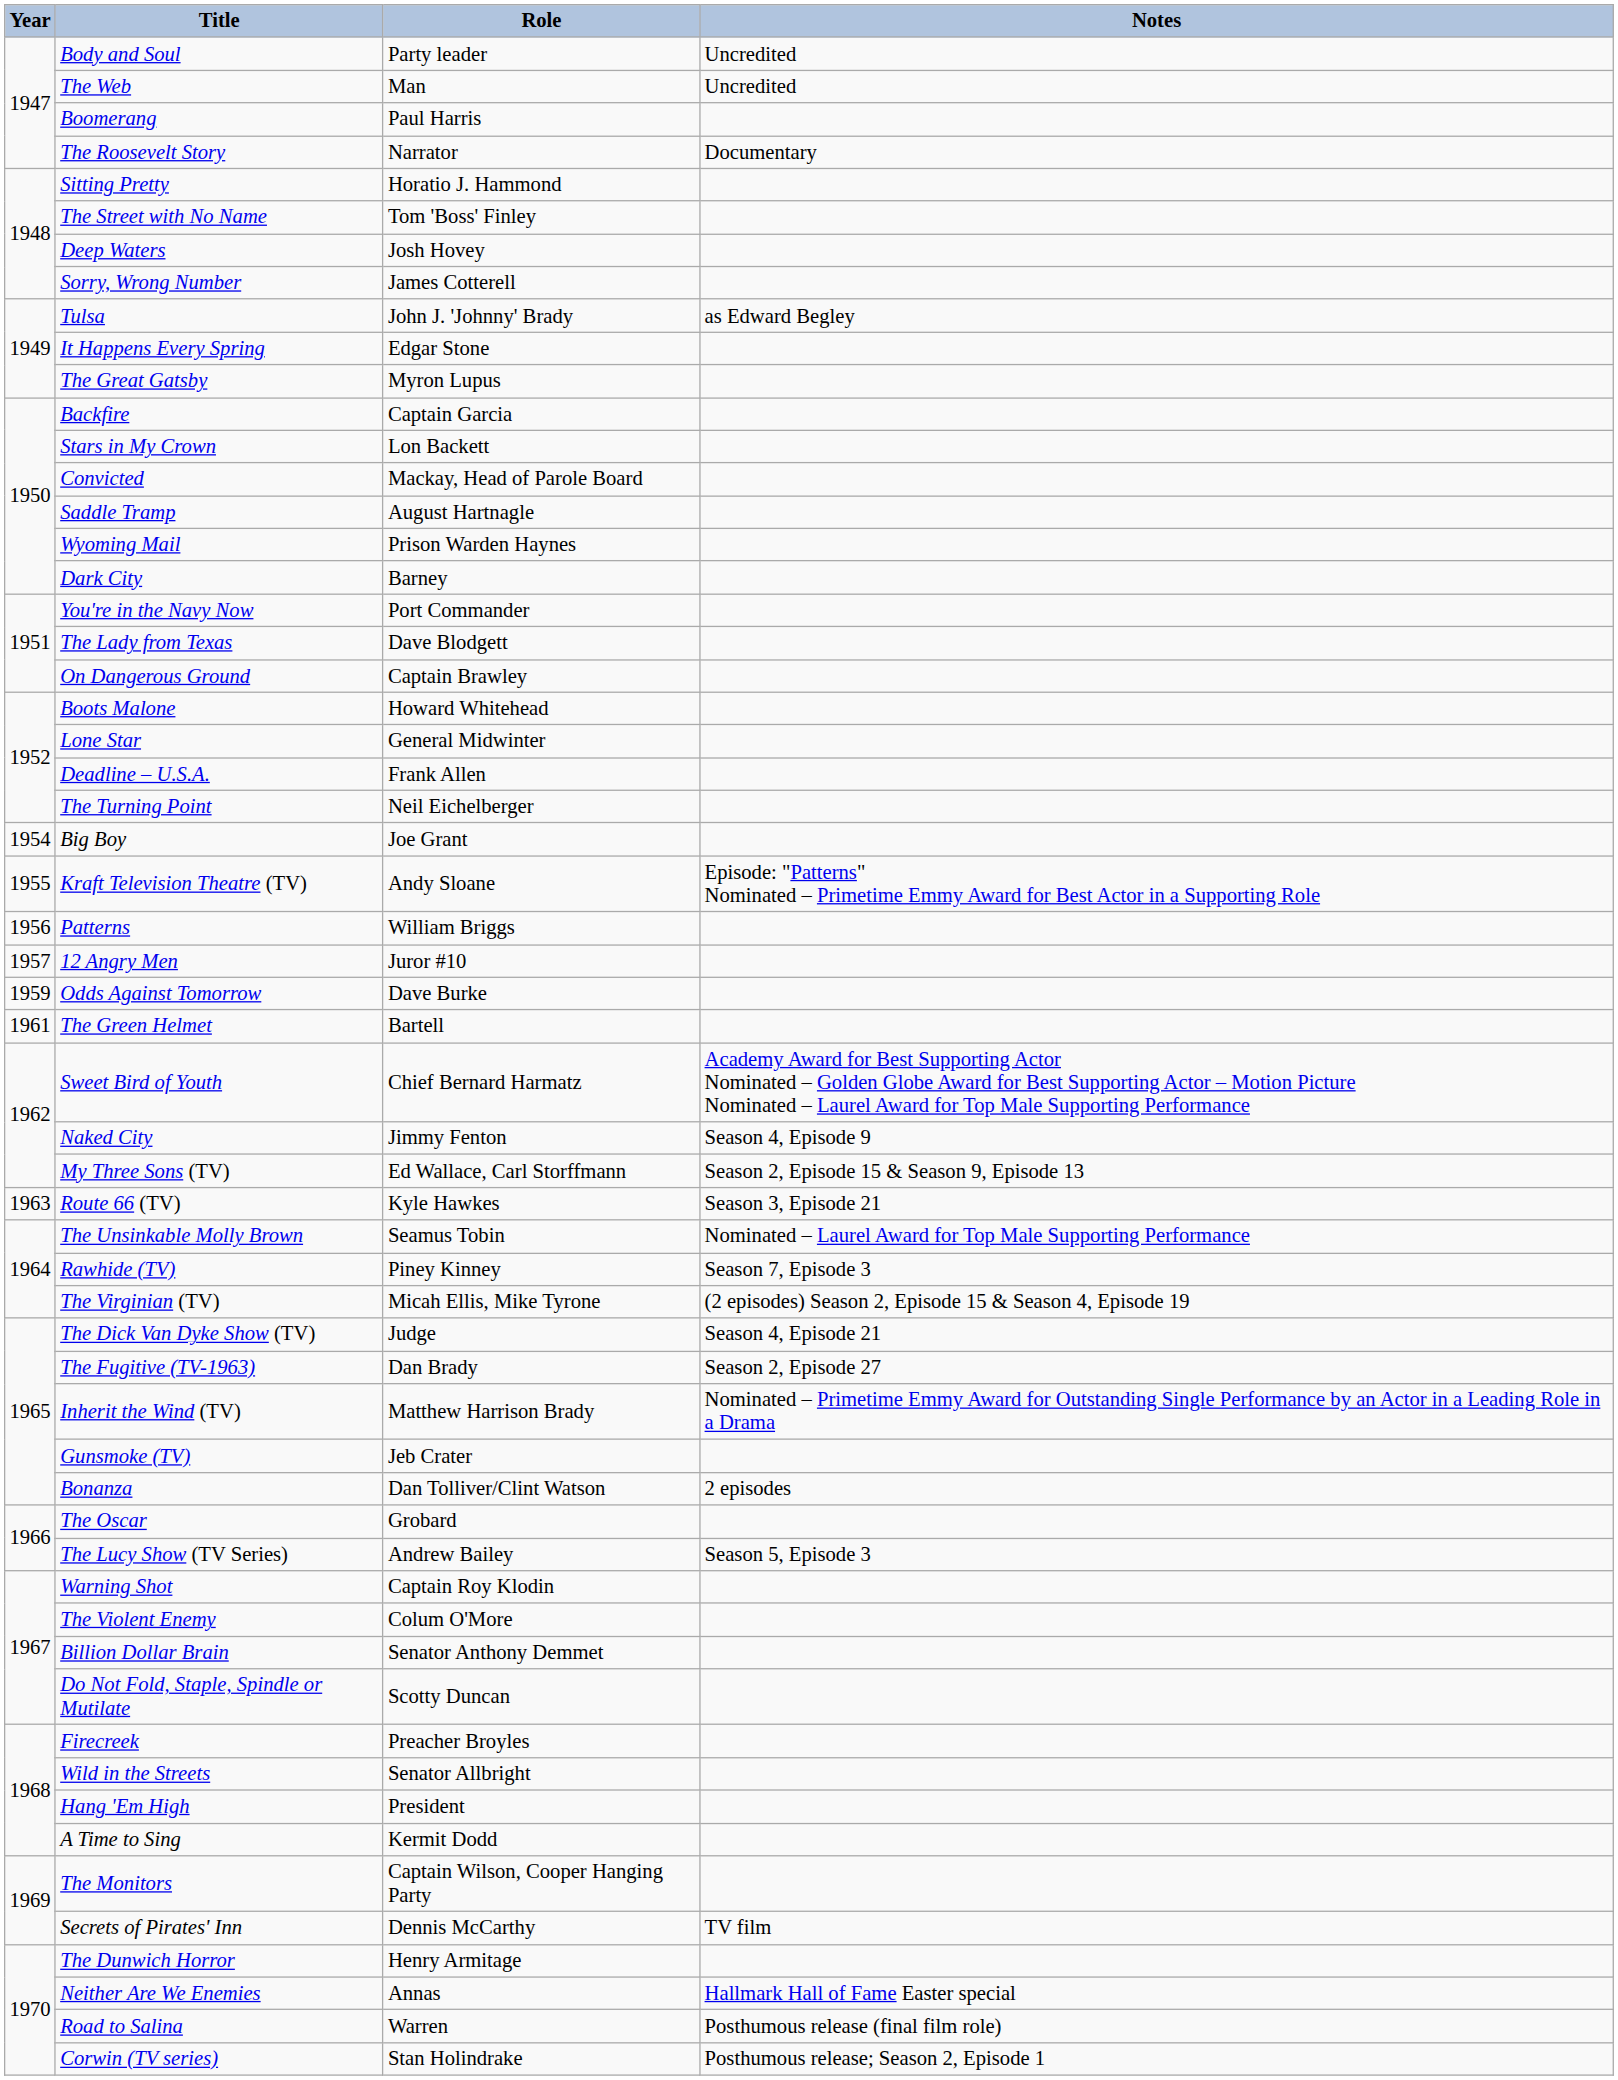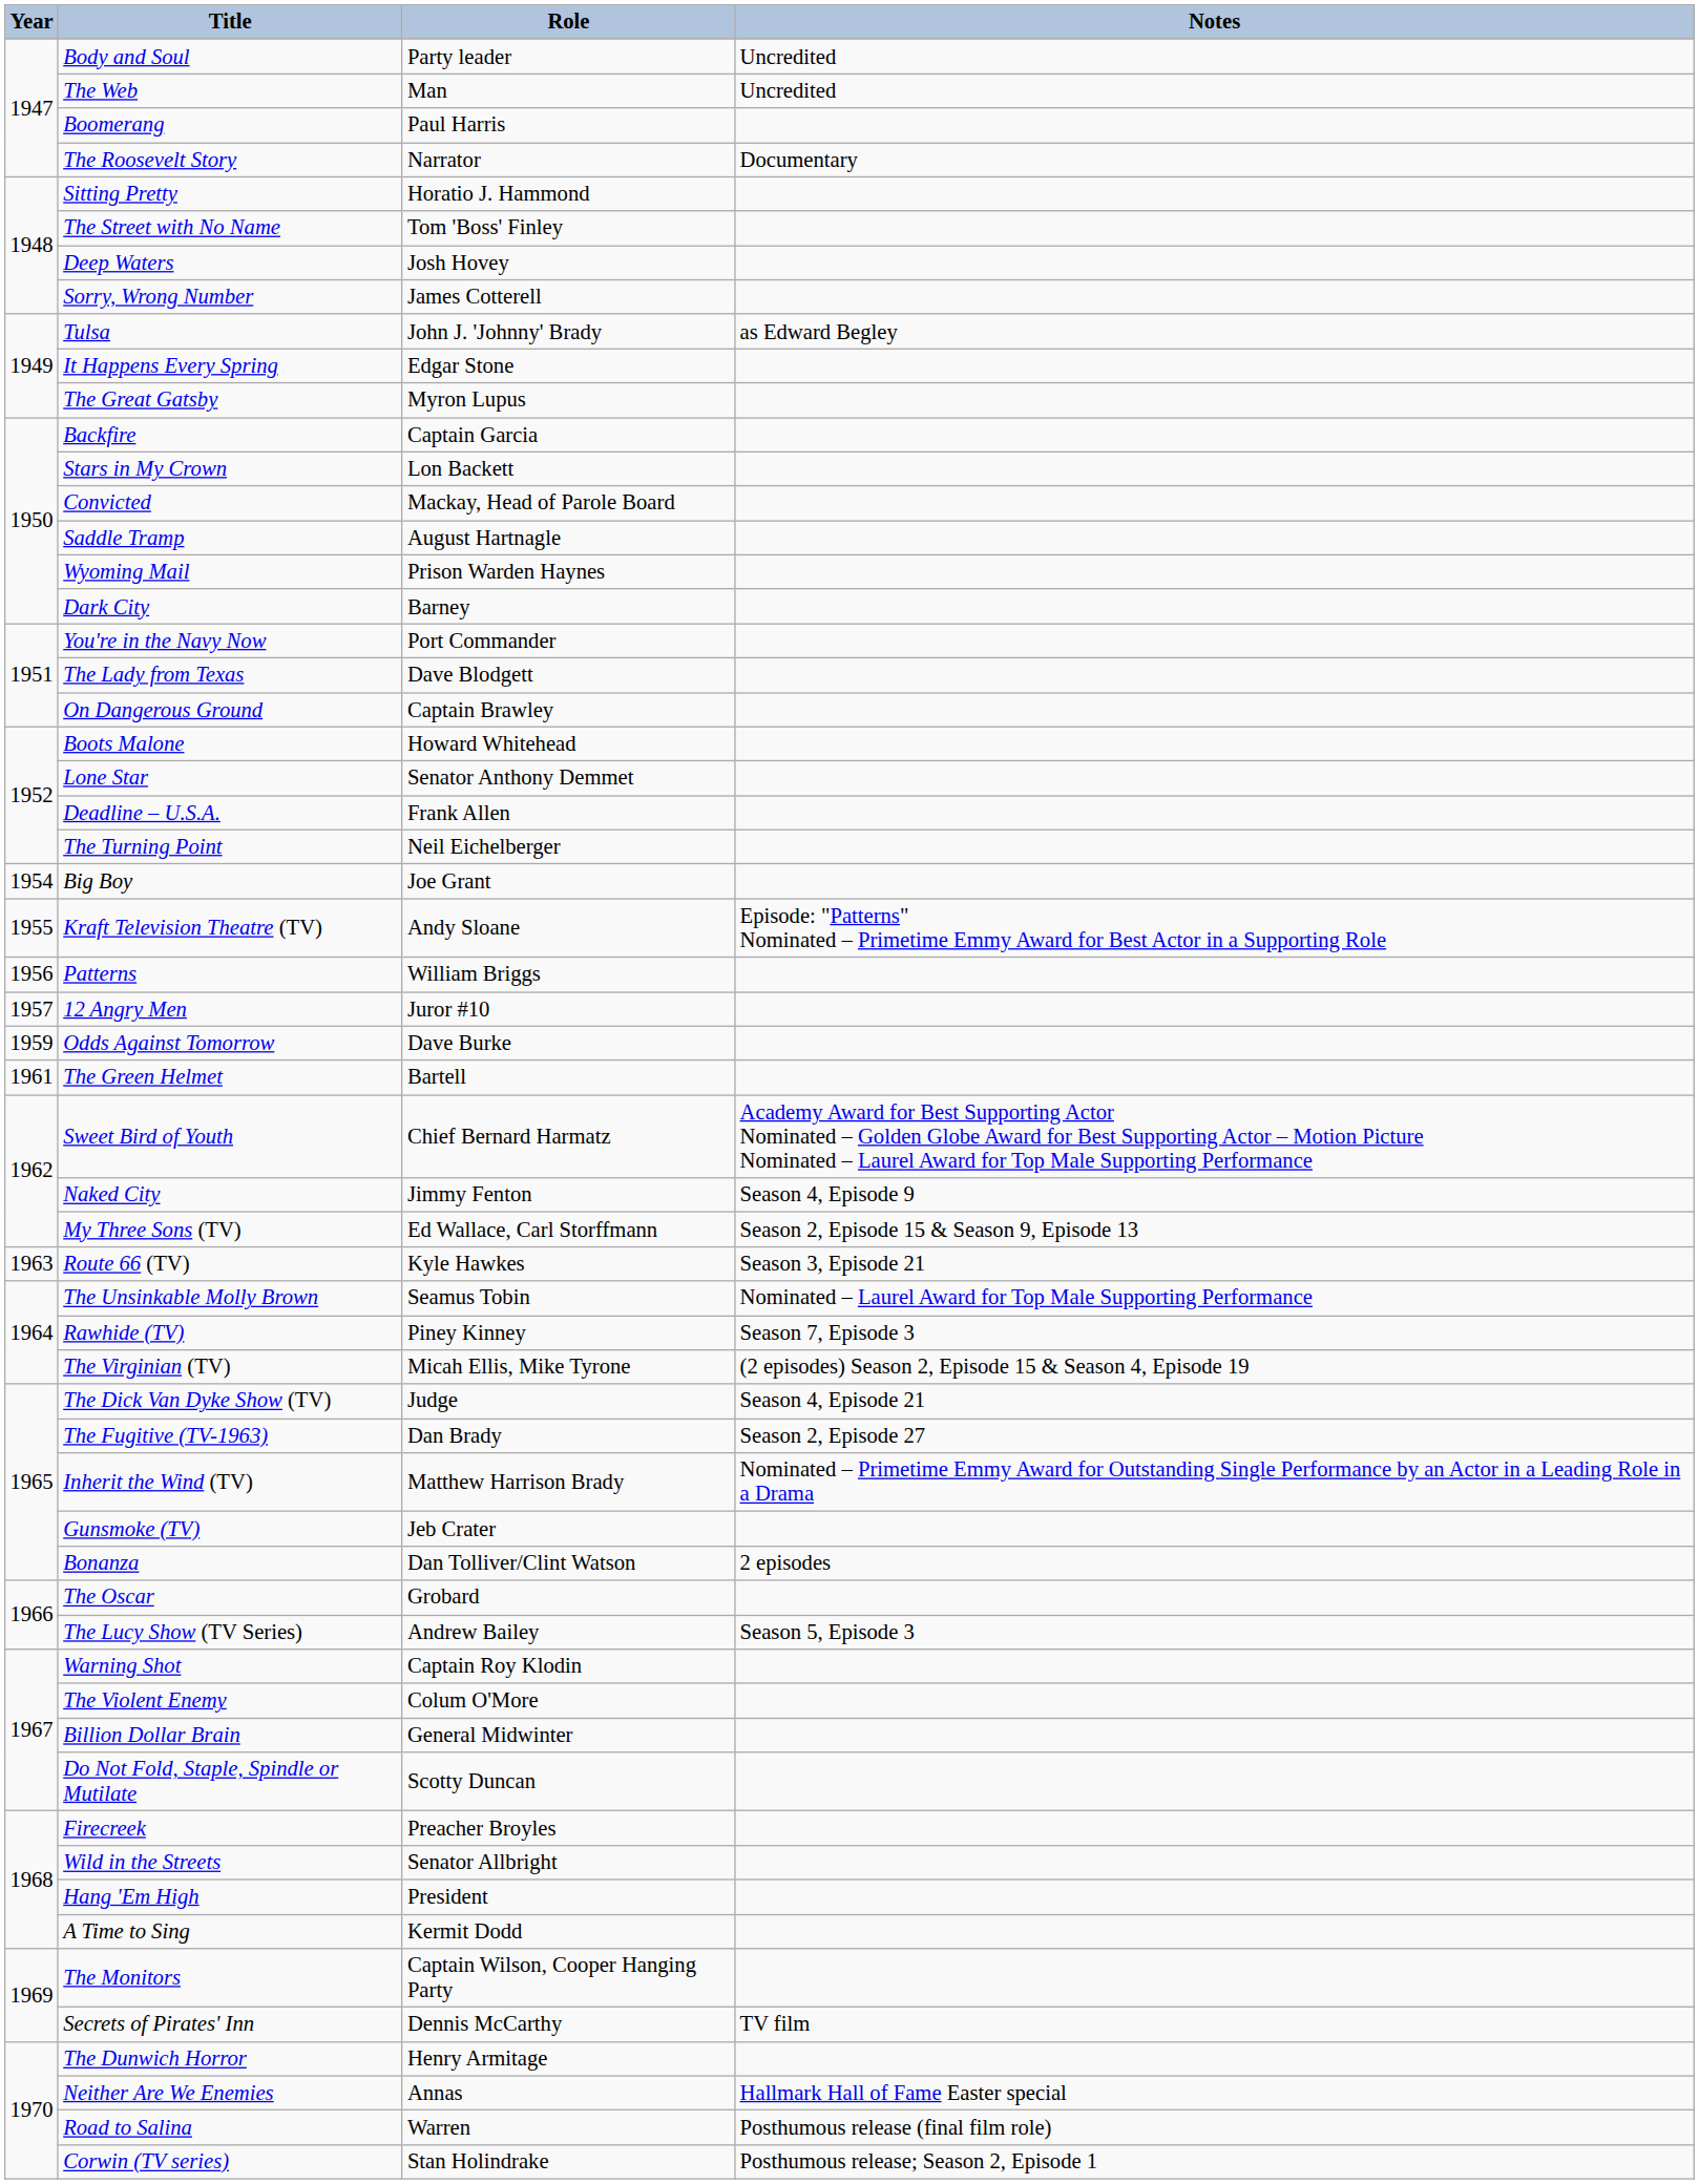Lone Star | Role: General Midwinter -> Senator Anthony Demmet
Billion Dollar Brain | Role: Senator Anthony Demmet -> General Midwinter
